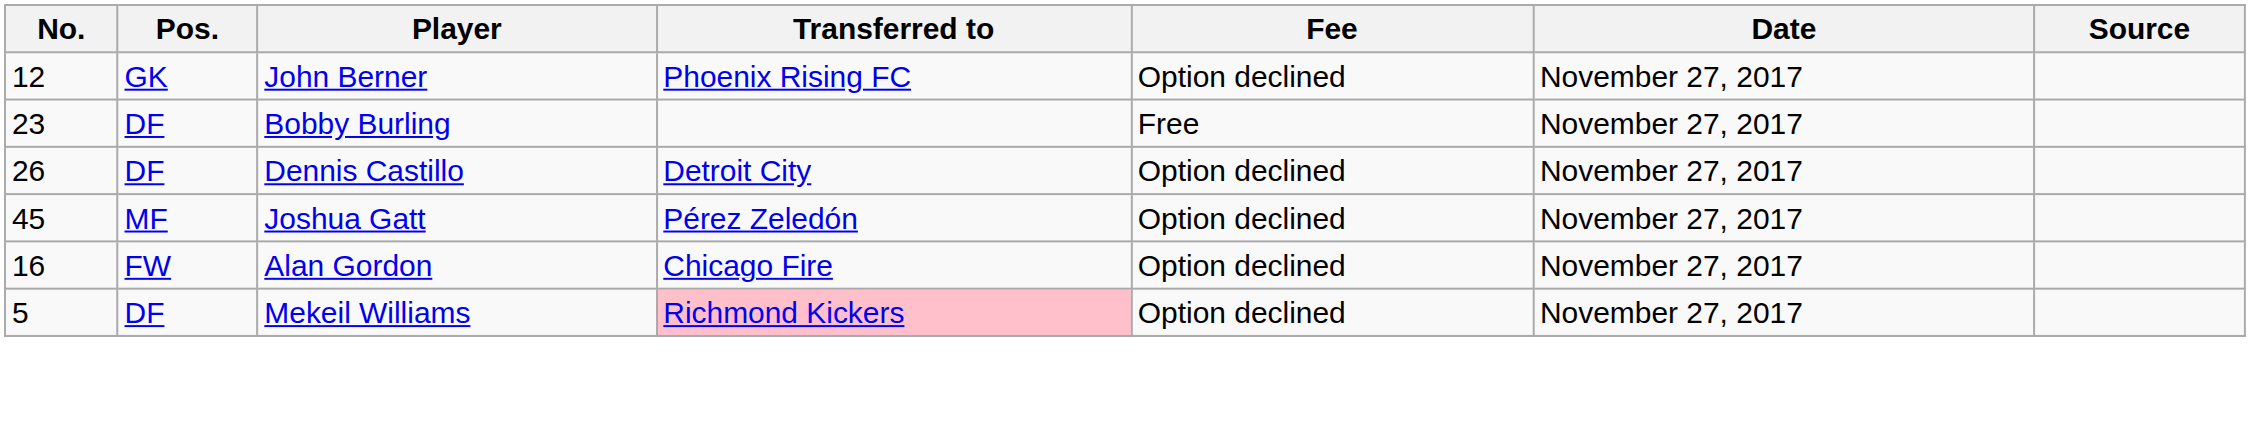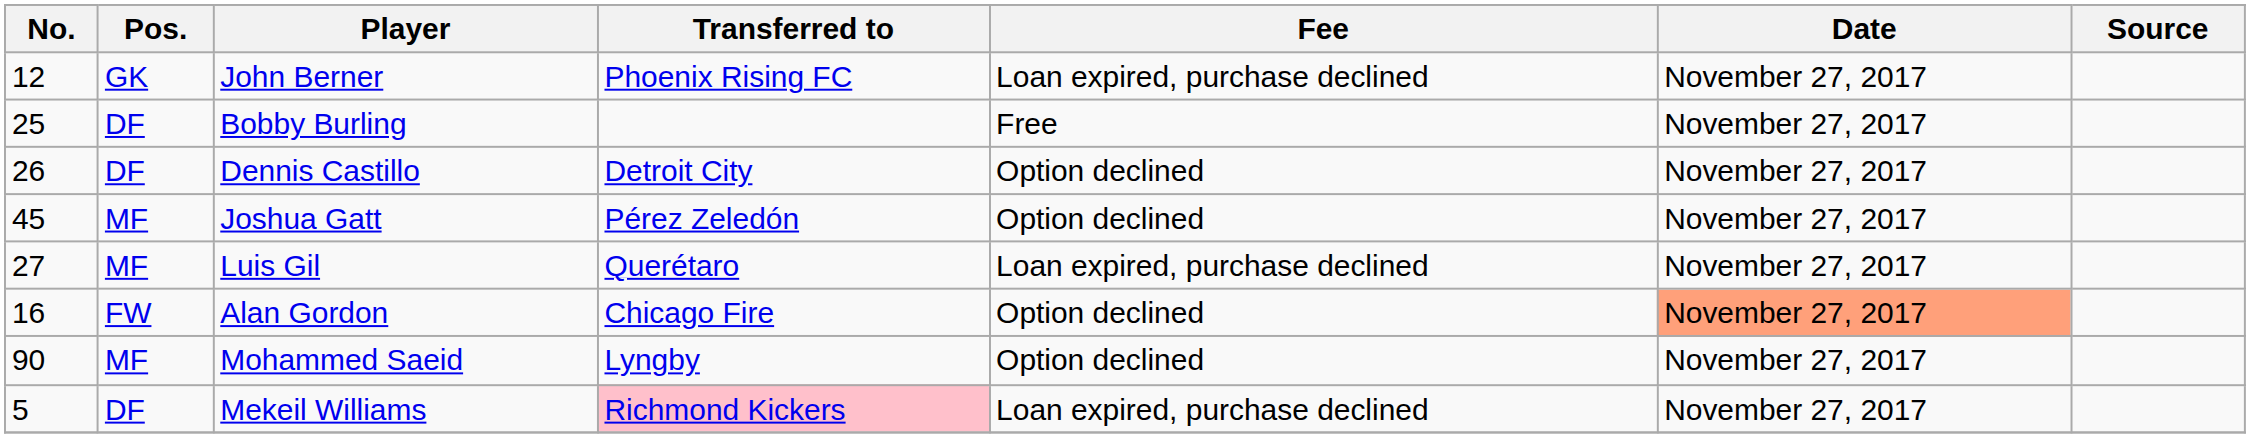John Berner | Fee: Option declined -> Loan expired, purchase declined
Bobby Burling | No.: 23 -> 25
+ row: 27 | MF | Luis Gil | Querétaro | Loan expired, purchase declined | November 27, 2017
Alan Gordon | Date: no background -> lightsalmon background
+ row: 90 | MF | Mohammed Saeid | Lyngby | Option declined | November 27, 2017
Mekeil Williams | Fee: Option declined -> Loan expired, purchase declined
